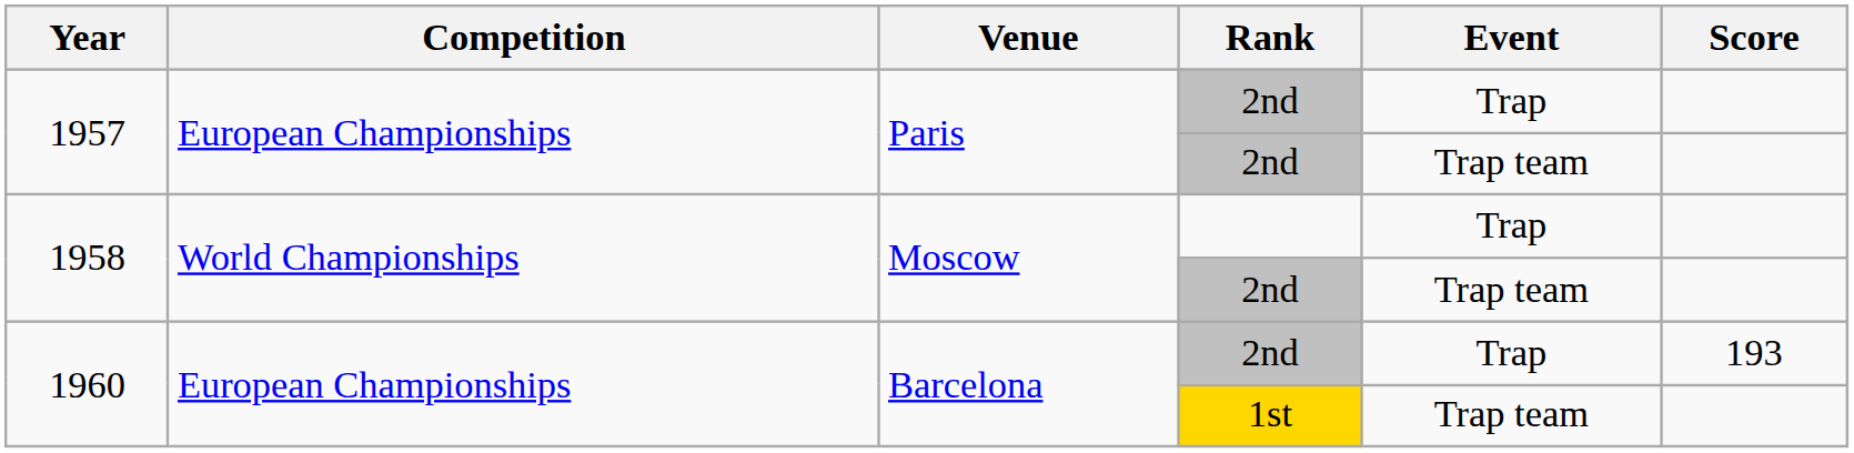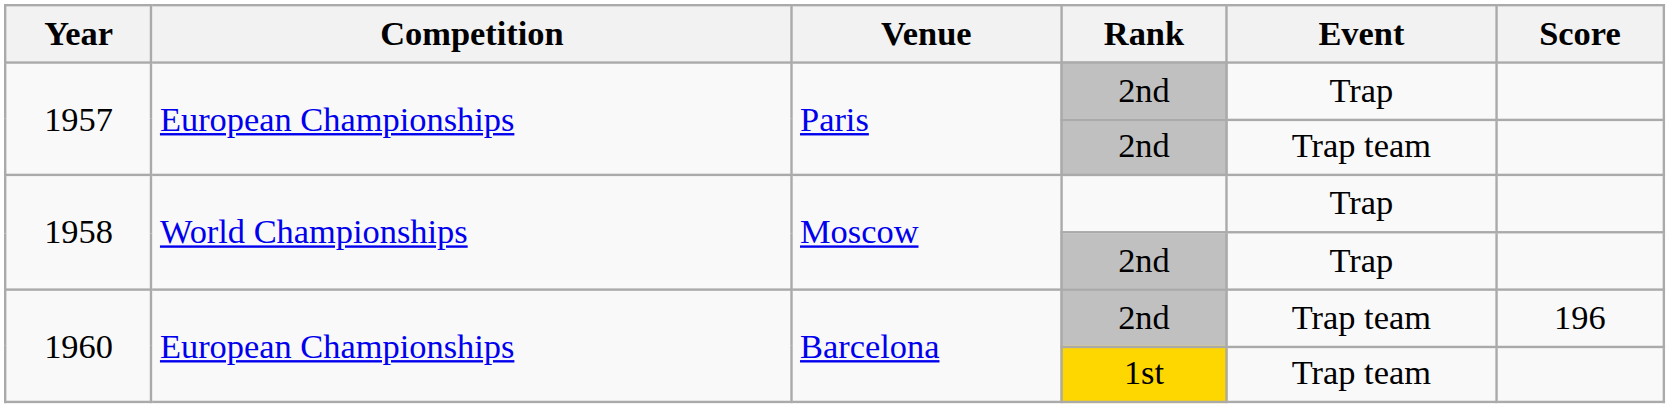1958 / 2nd | Event: Trap team -> Trap
1960 / 2nd | Event: Trap -> Trap team
1960 / 2nd | Score: 193 -> 196
